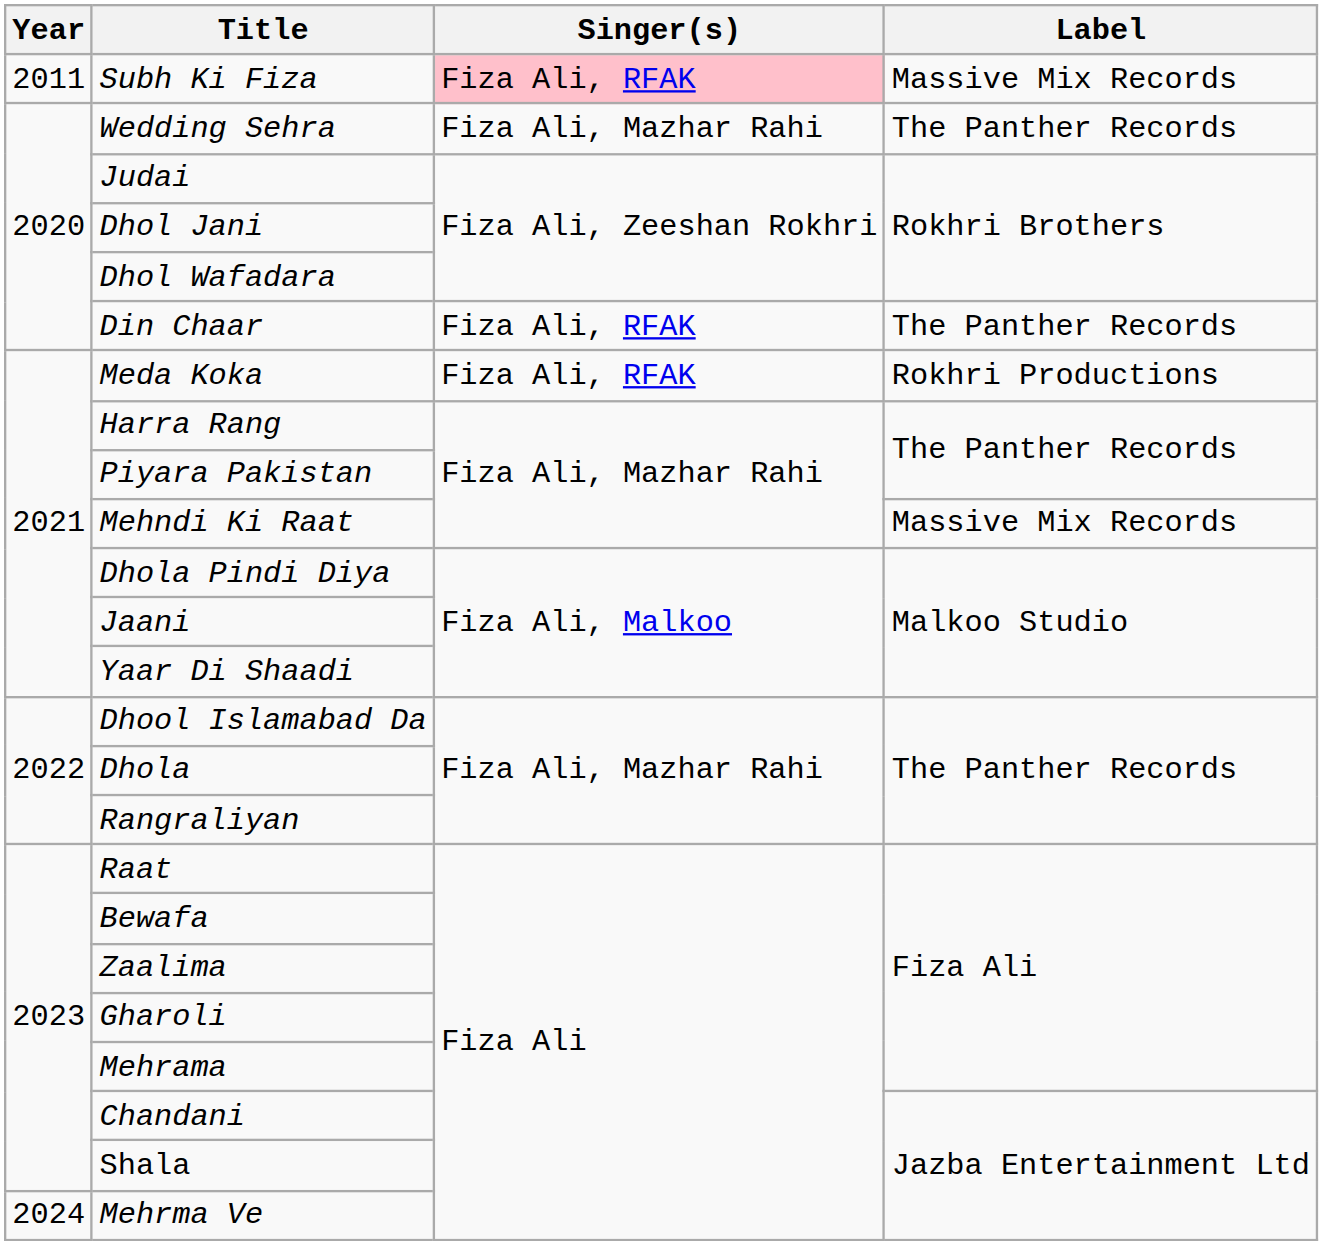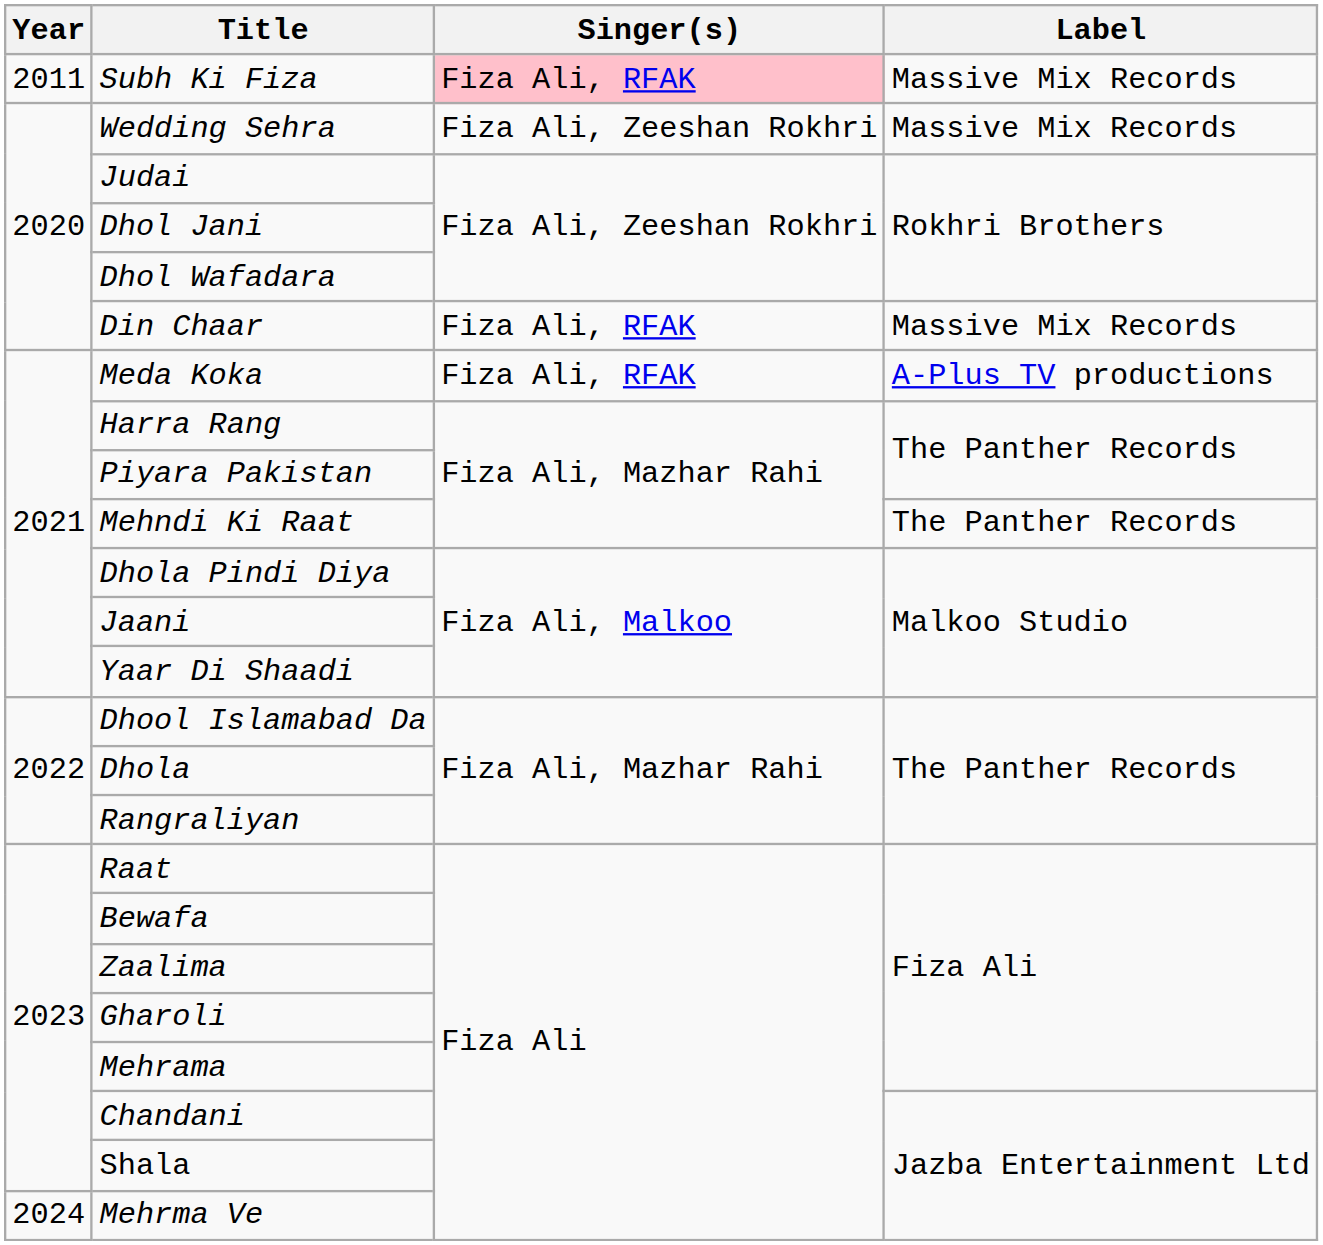Wedding Sehra | Singer(s): Fiza Ali, Mazhar Rahi -> Fiza Ali, Zeeshan Rokhri
Wedding Sehra | Label: The Panther Records -> Massive Mix Records
Din Chaar | Label: The Panther Records -> Massive Mix Records
Meda Koka | Label: Rokhri Productions -> A-Plus TV productions
Mehndi Ki Raat | Label: Massive Mix Records -> The Panther Records
